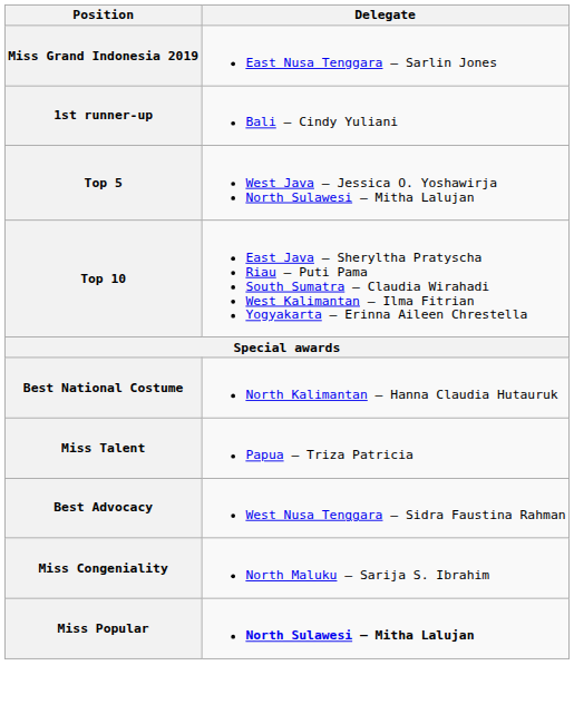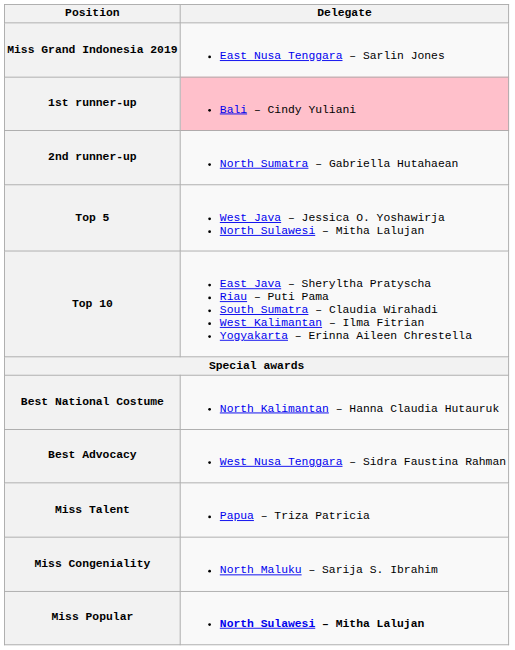1st runner-up | Delegate: no background -> pink background
+ row: 2nd runner-up | North Sumatra – Gabriella Hutahaean
rows swapped: Best Advocacy <-> Miss Talent
